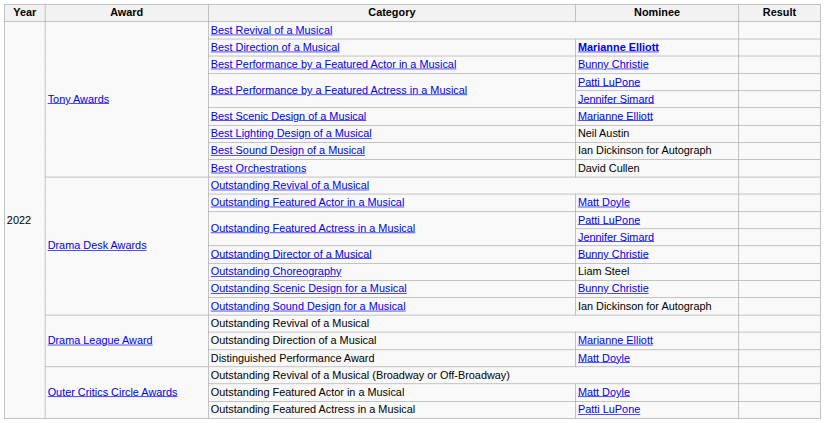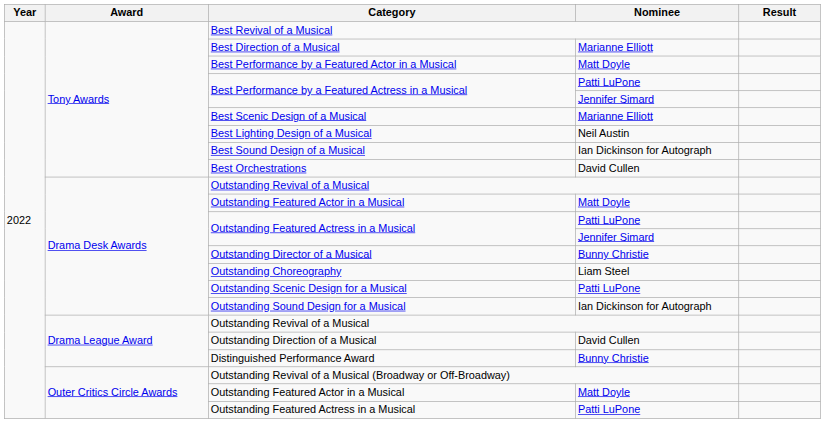Best Direction of a Musical | Nominee: bold -> normal
Best Performance by a Featured Actor in a Musical | Nominee: Bunny Christie -> Matt Doyle
Outstanding Scenic Design for a Musical | Nominee: Bunny Christie -> Patti LuPone
Outstanding Direction of a Musical | Nominee: Marianne Elliott -> David Cullen
Distinguished Performance Award | Nominee: Matt Doyle -> Bunny Christie
